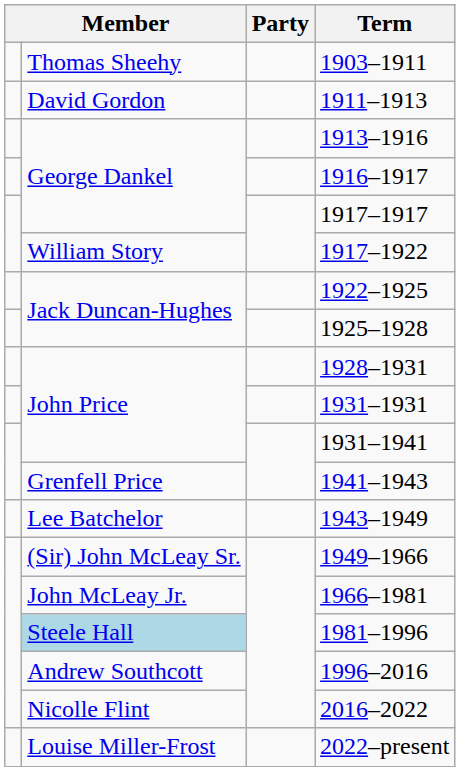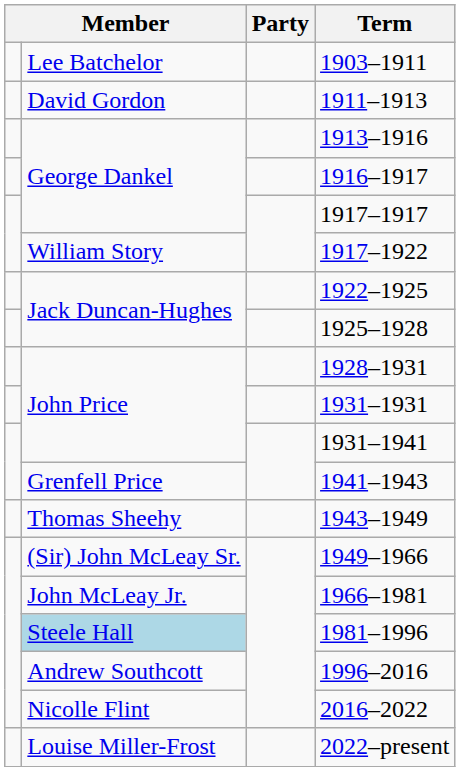1903–1911 | column 2: Thomas Sheehy -> Lee Batchelor
1943–1949 | column 2: Lee Batchelor -> Thomas Sheehy
